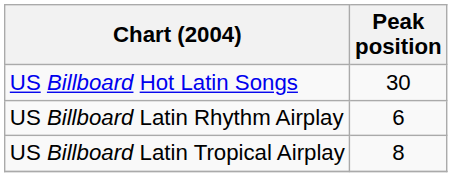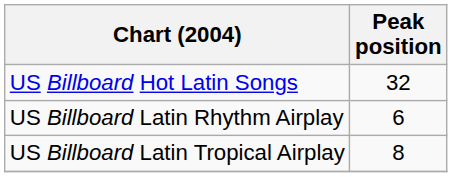US Billboard Hot Latin Songs | Peak position: 30 -> 32
